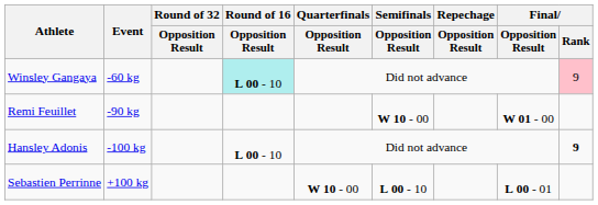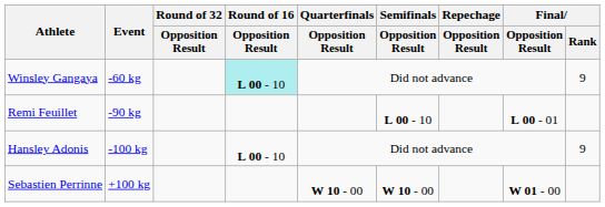Winsley Gangaya | Final / Rank: pink background -> no background
Remi Feuillet | Semifinals / Opposition Result: W 10 - 00 -> L 00 - 10
Remi Feuillet | Final / Opposition Result: W 01 - 00 -> L 00 - 01
Hansley Adonis | Final / Rank: bold -> normal
Sebastien Perrinne | Semifinals / Opposition Result: L 00 - 10 -> W 10 - 00
Sebastien Perrinne | Final / Opposition Result: L 00 - 01 -> W 01 - 00
